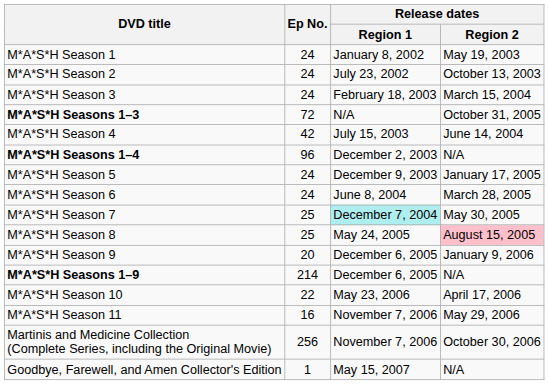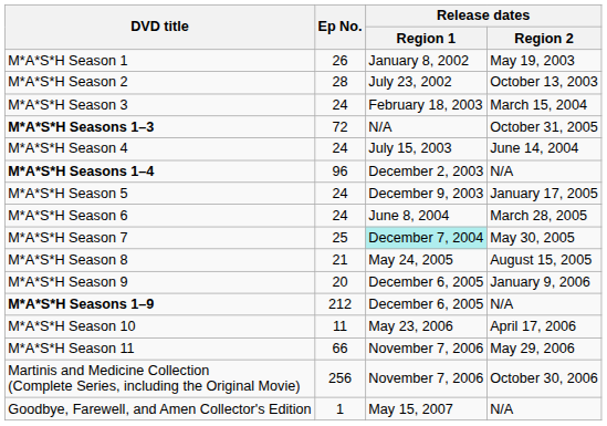M*A*S*H Season 1 | Ep No.: 24 -> 26
M*A*S*H Season 2 | Ep No.: 24 -> 28
M*A*S*H Season 4 | Ep No.: 42 -> 24
M*A*S*H Season 8 | Ep No.: 25 -> 21
M*A*S*H Season 8 | Release dates / Region 2: pink background -> no background
M*A*S*H Seasons 1–9 | Ep No.: 214 -> 212
M*A*S*H Season 10 | Ep No.: 22 -> 11
M*A*S*H Season 11 | Ep No.: 16 -> 66
